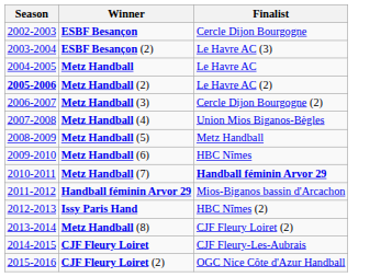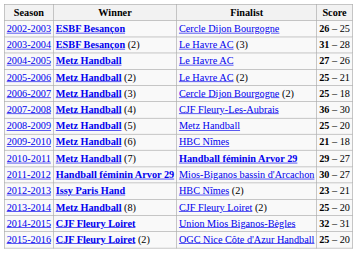+ column: Score | 26 – 25 | 31 – 28 | 27 – 26 | 25 – 21 | 25 – 18 | 36 – 30 | 25 – 20 | 21 – 18 | 29 – 27 | 30 – 27 | 23 – 21 | 25 – 20 | 32 – 31 | 25 – 20
Metz Handball (2) | Season: bold -> normal
Metz Handball (4) | Finalist: Union Mios Biganos-Bègles -> CJF Fleury-Les-Aubrais
CJF Fleury Loiret | Finalist: CJF Fleury-Les-Aubrais -> Union Mios Biganos-Bègles
